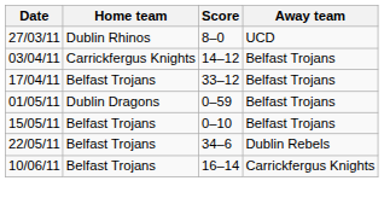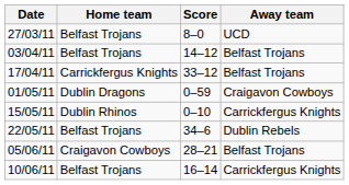27/03/11 | Home team: Dublin Rhinos -> Belfast Trojans
03/04/11 | Home team: Carrickfergus Knights -> Belfast Trojans
17/04/11 | Home team: Belfast Trojans -> Carrickfergus Knights
01/05/11 | Away team: Belfast Trojans -> Craigavon Cowboys
15/05/11 | Home team: Belfast Trojans -> Dublin Rhinos
15/05/11 | Away team: Belfast Trojans -> Carrickfergus Knights
+ row: 05/06/11 | Craigavon Cowboys | 28–21 | Belfast Trojans
